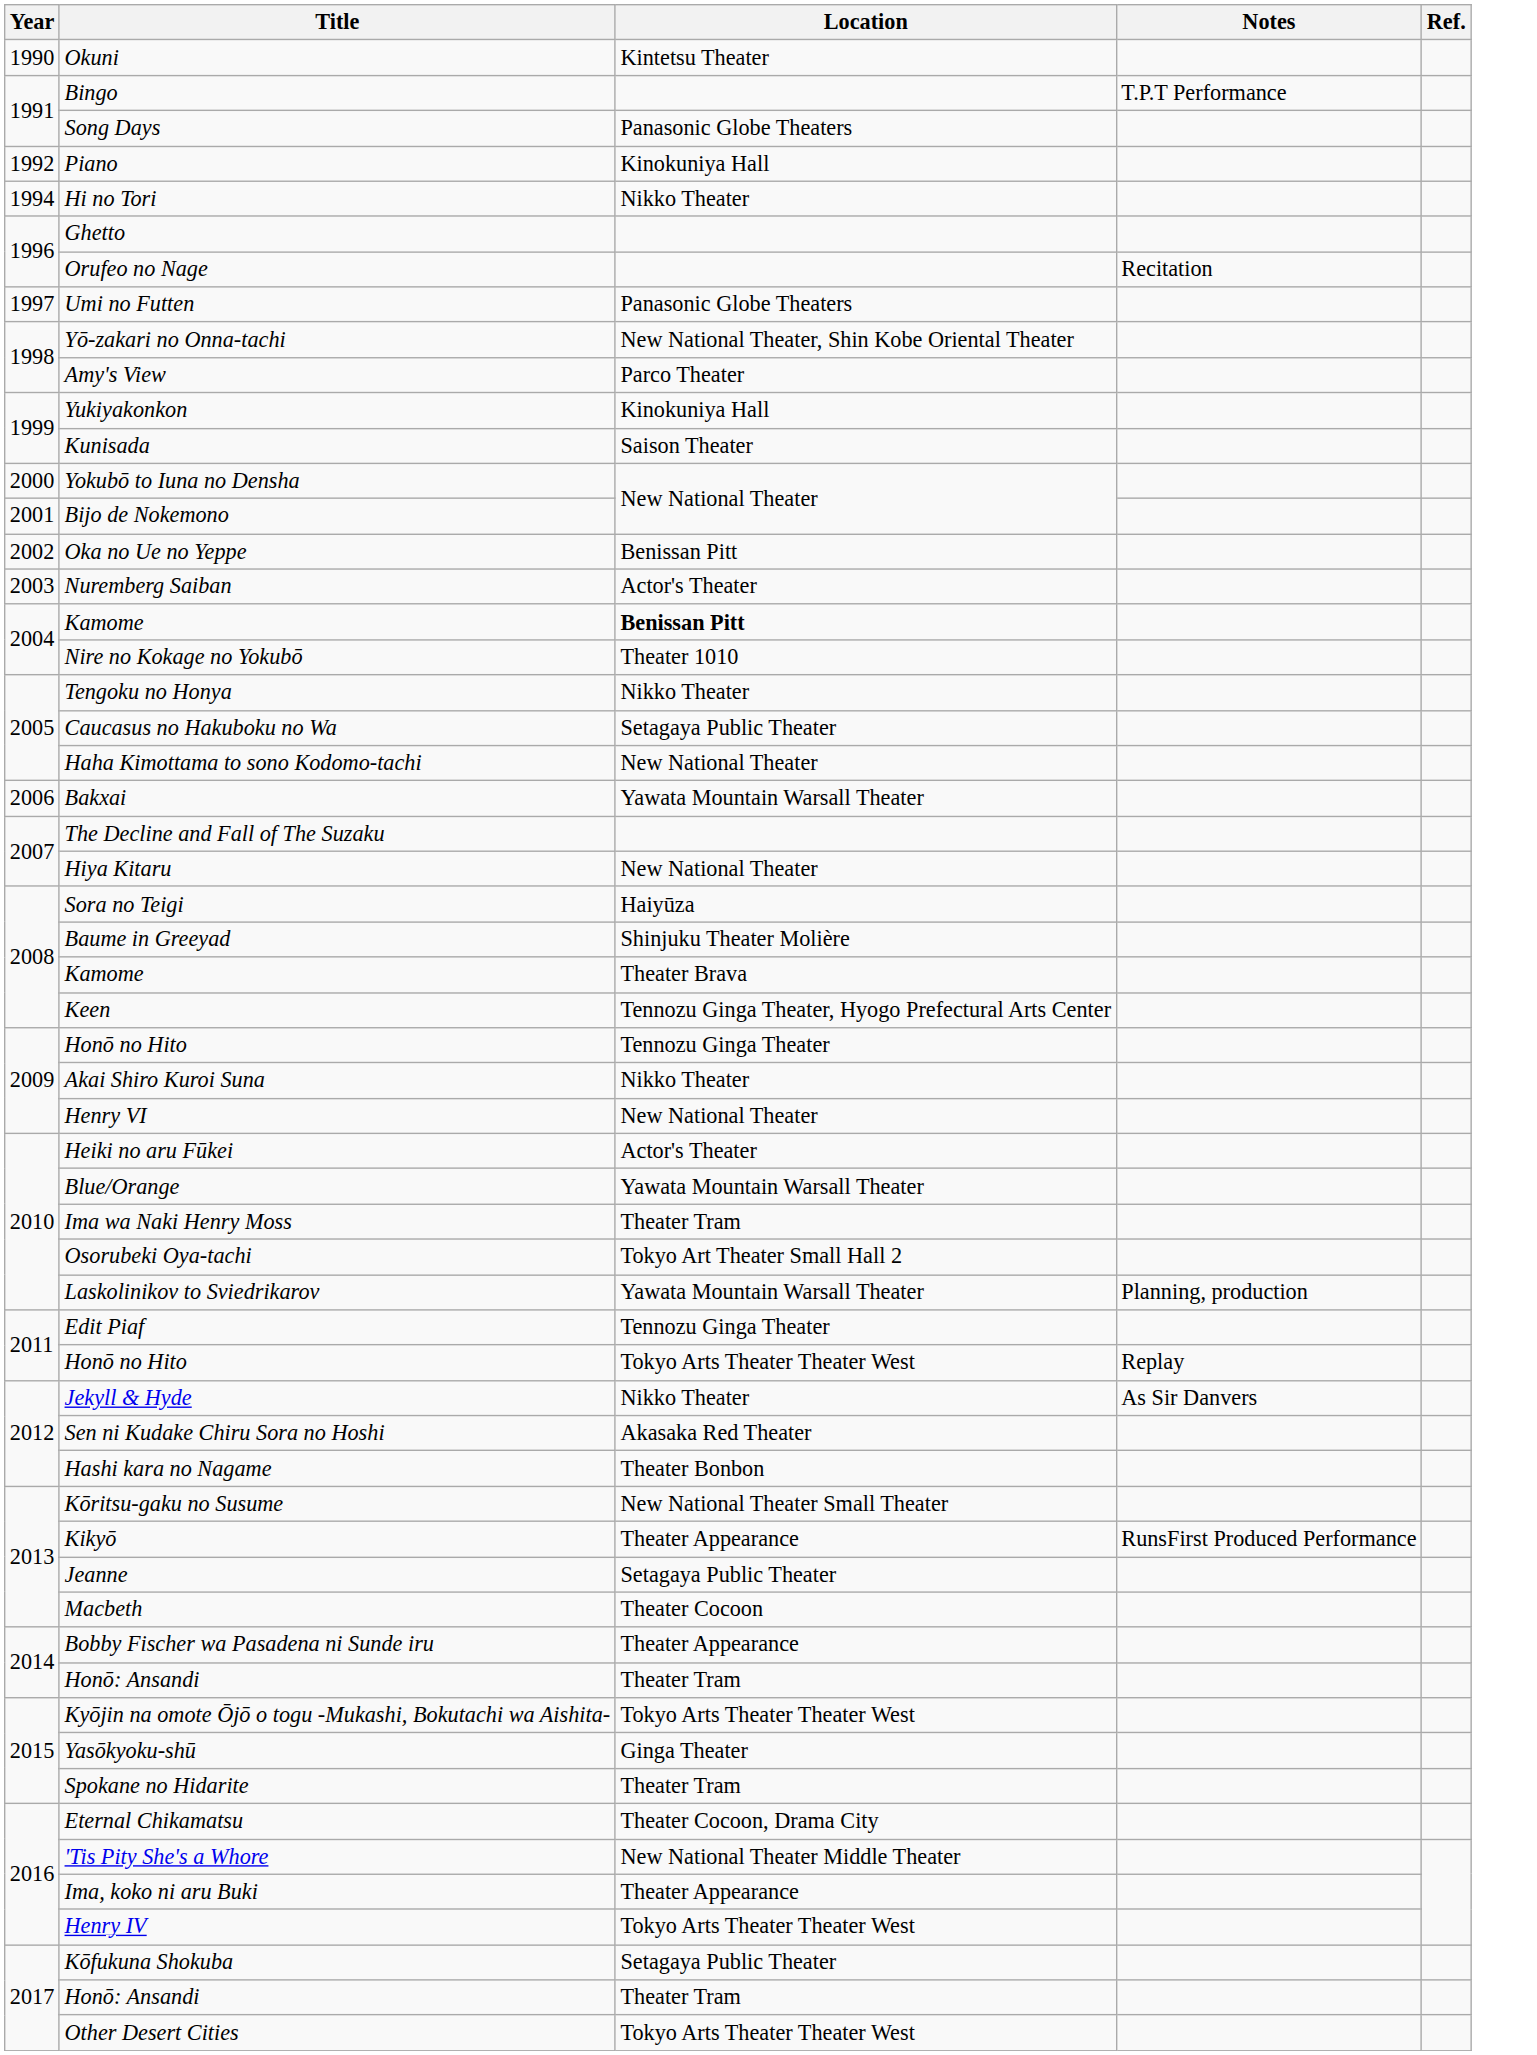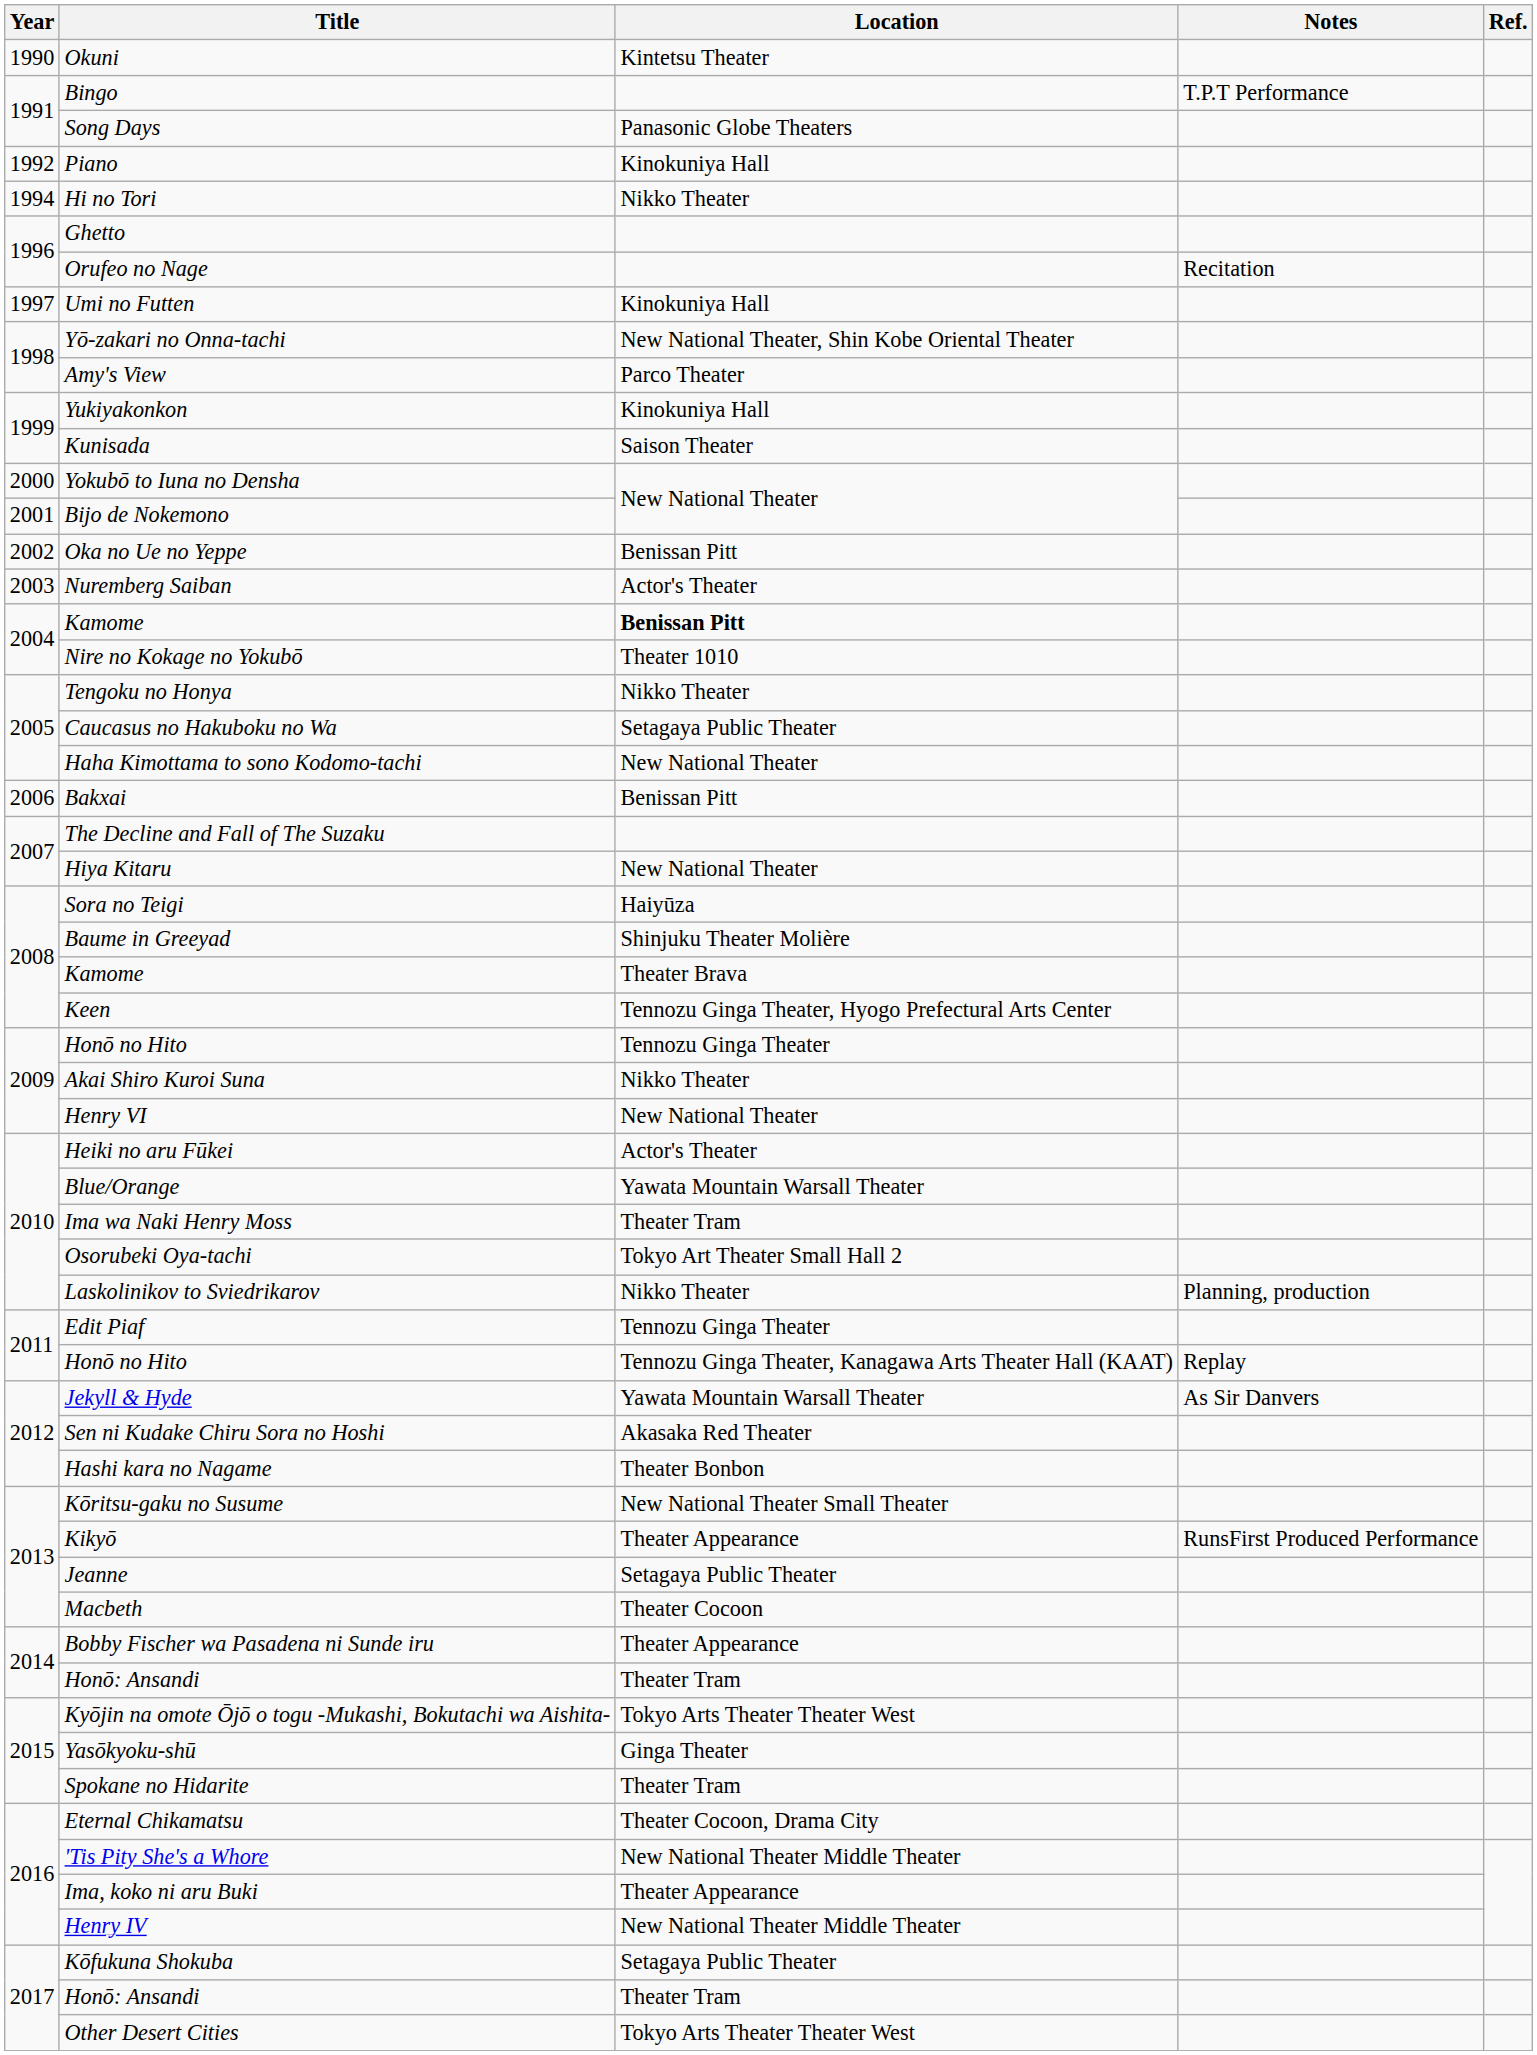Umi no Futten | Location: Panasonic Globe Theaters -> Kinokuniya Hall
Bakxai | Location: Yawata Mountain Warsall Theater -> Benissan Pitt
Laskolinikov to Sviedrikarov | Location: Yawata Mountain Warsall Theater -> Nikko Theater
2011 / Honō no Hito | Location: Tokyo Arts Theater Theater West -> Tennozu Ginga Theater, Kanagawa Arts Theater Hall (KAAT)
Jekyll & Hyde | Location: Nikko Theater -> Yawata Mountain Warsall Theater
Henry IV | Location: Tokyo Arts Theater Theater West -> New National Theater Middle Theater
